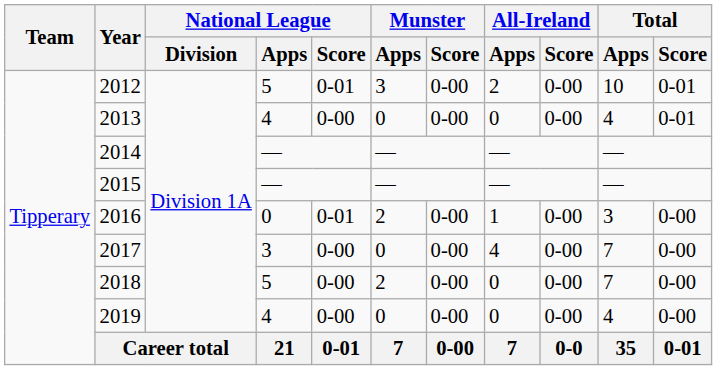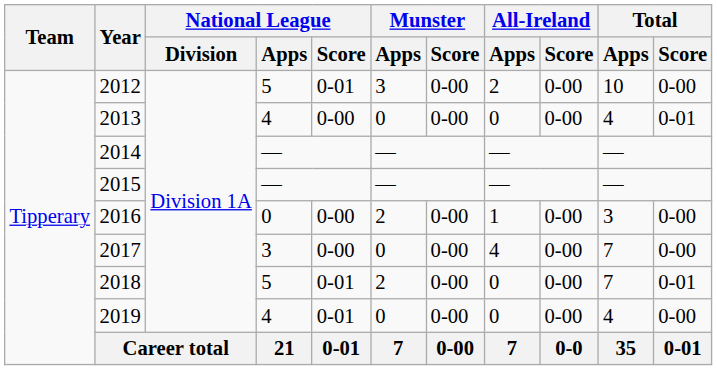2012 | Total / Score: 0-01 -> 0-00
2016 | National League / Score: 0-01 -> 0-00
2018 | National League / Score: 0-00 -> 0-01
2018 | Total / Score: 0-00 -> 0-01
2019 | National League / Score: 0-00 -> 0-01
